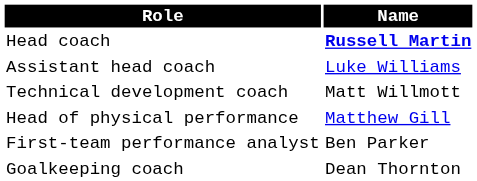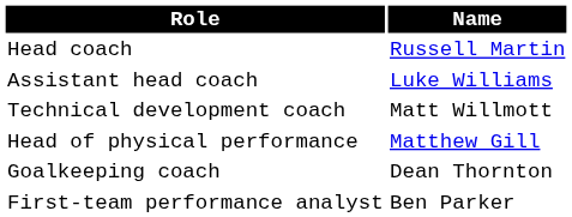Head coach | Name: bold -> normal
rows swapped: Goalkeeping coach <-> First-team performance analyst
